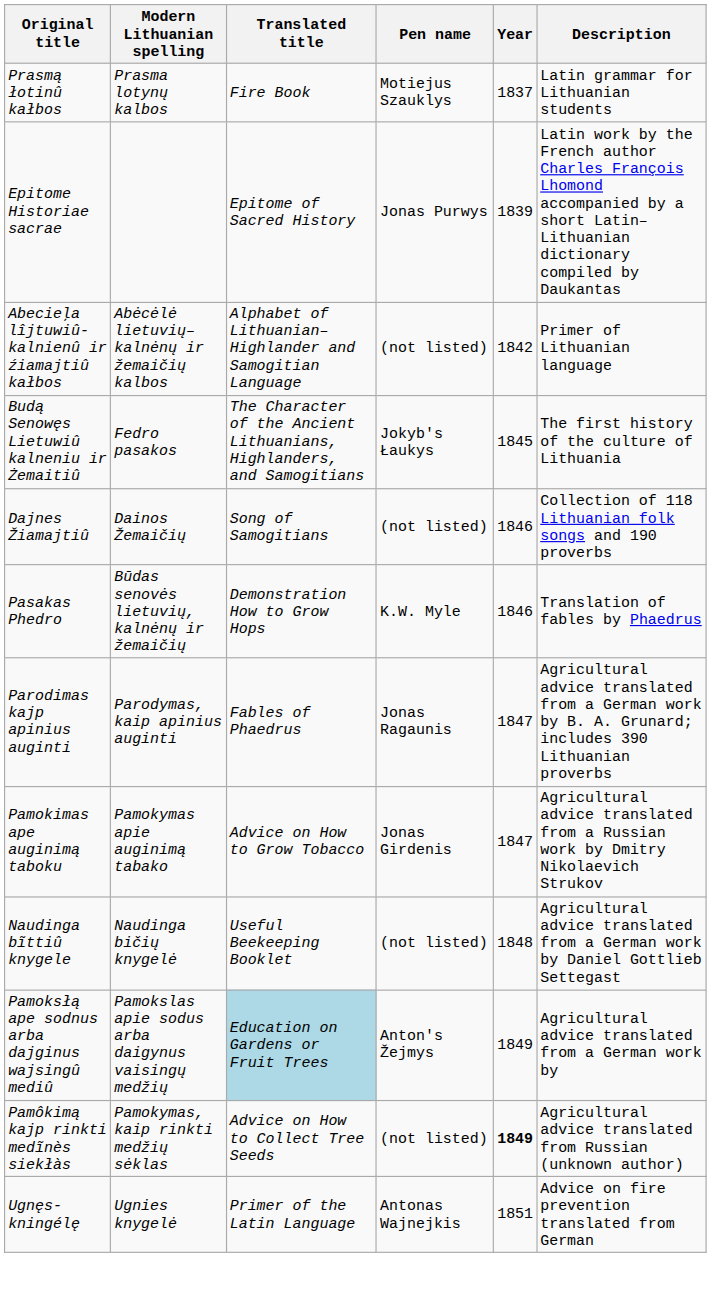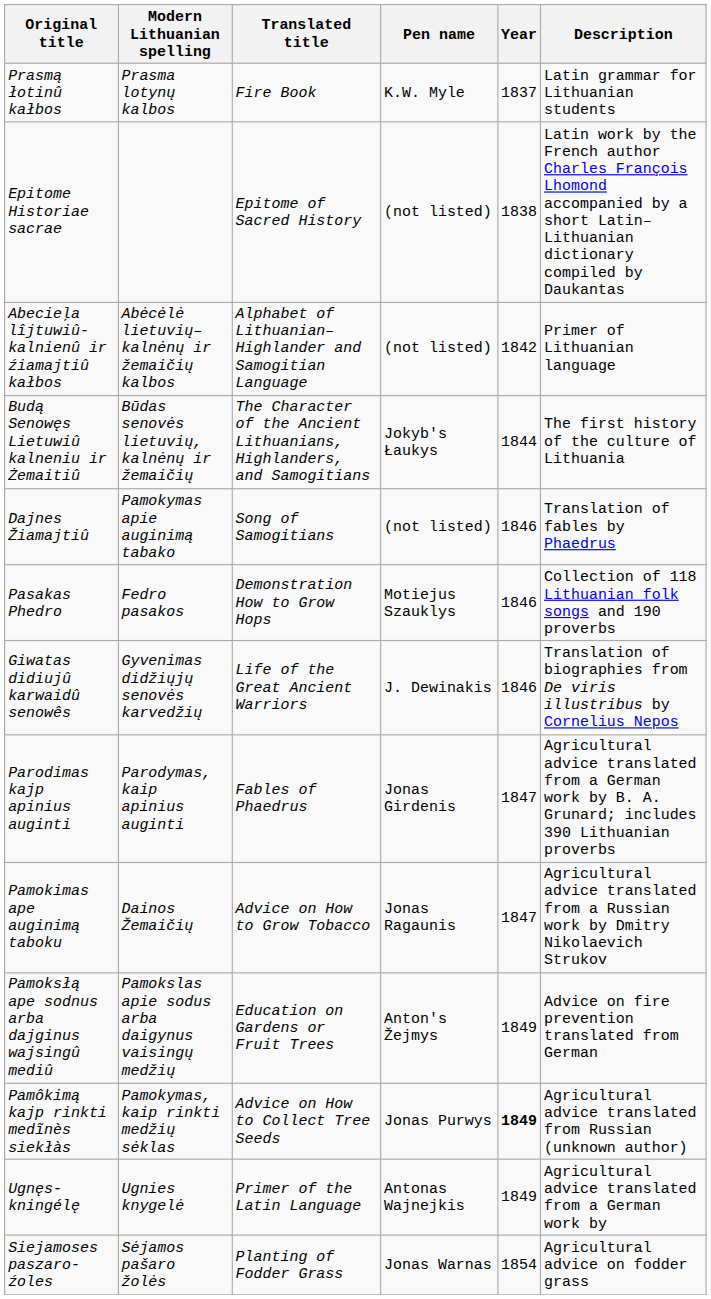Prasmą łotinû kałbos | Pen name: Motiejus Szauklys -> K.W. Myle
Epitome Historiae sacrae | Pen name: Jonas Purwys -> (not listed)
Epitome Historiae sacrae | Year: 1839 -> 1838
Budą Senowęs Lietuwiû kalneniu ir Żemaitiû | Modern Lithuanian spelling: Fedro pasakos -> Būdas senovės lietuvių, kalnėnų ir žemaičių
Budą Senowęs Lietuwiû kalneniu ir Żemaitiû | Year: 1845 -> 1844
Dajnes Žiamajtiû | Modern Lithuanian spelling: Dainos Žemaičių -> Pamokymas apie auginimą tabako
Dajnes Žiamajtiû | Description: Collection of 118 Lithuanian folk songs and 190 proverbs -> Translation of fables by Phaedrus
Pasakas Phedro | Modern Lithuanian spelling: Būdas senovės lietuvių, kalnėnų ir žemaičių -> Fedro pasakos
Pasakas Phedro | Pen name: K.W. Myle -> Motiejus Szauklys
Pasakas Phedro | Description: Translation of fables by Phaedrus -> Collection of 118 Lithuanian folk songs and 190 proverbs
+ row: Giwatas didiujû karwaidû senowês | Gyvenimas didžiųjų senovės karvedžių | Life of the Great Ancient Warriors | J. Dewinakis | 1846 | Translation of biographies from De viris illustribus by Cornelius Nepos
Parodimas kajp apinius auginti | Pen name: Jonas Ragaunis -> Jonas Girdenis
Pamokimas ape auginimą taboku | Modern Lithuanian spelling: Pamokymas apie auginimą tabako -> Dainos Žemaičių
Pamokimas ape auginimą taboku | Pen name: Jonas Girdenis -> Jonas Ragaunis
- row: Naudinga bĩttiû knygele | Naudinga bičių knygelė | Useful Beekeeping Booklet | (not listed) | 1848 | Agricultural advice translated from a German work by Daniel Gottlieb Settegast
Pamoksłą ape sodnus arba dajginus wajsingû mediû | Translated title: lightblue background -> no background
Pamoksłą ape sodnus arba dajginus wajsingû mediû | Description: Agricultural advice translated from a German work by -> Advice on fire prevention translated from German
Pamôkimą kajp rinkti medĩnès siekłàs | Pen name: (not listed) -> Jonas Purwys
Ugnęs-kningélę | Year: 1851 -> 1849
Ugnęs-kningélę | Description: Advice on fire prevention translated from German -> Agricultural advice translated from a German work by
+ row: Siejamoses paszaro-źoles | Sėjamos pašaro žolės | Planting of Fodder Grass | Jonas Warnas | 1854 | Agricultural advice on fodder grass
